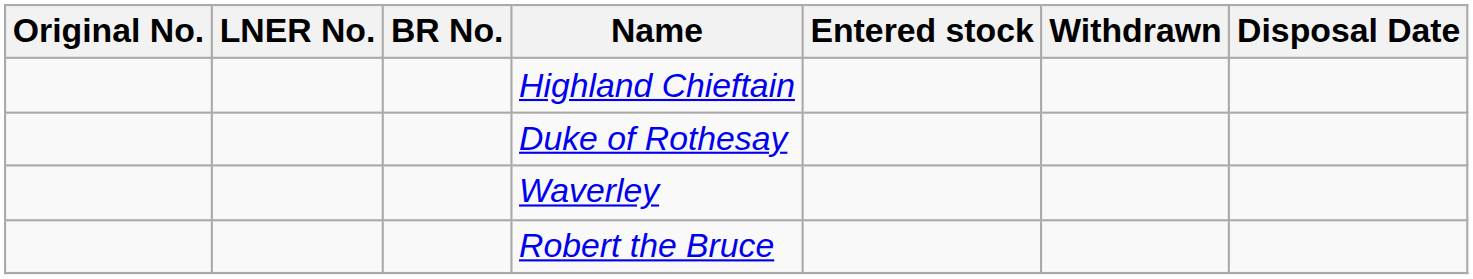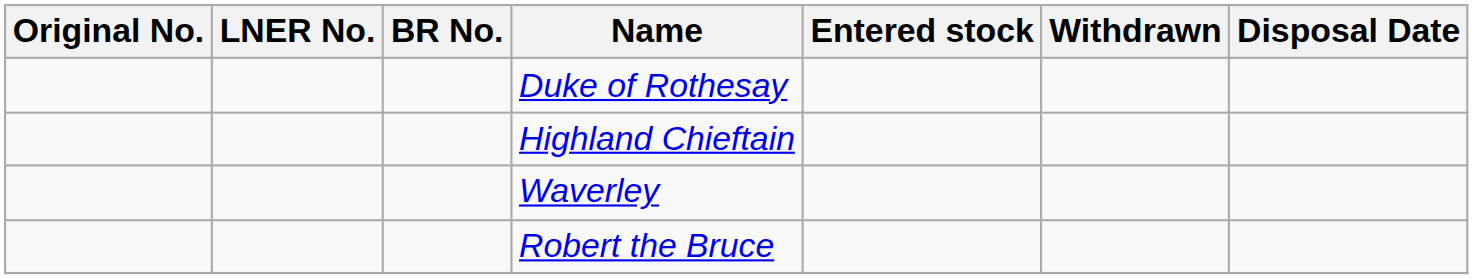rows swapped: Highland Chieftain <-> Duke of Rothesay
